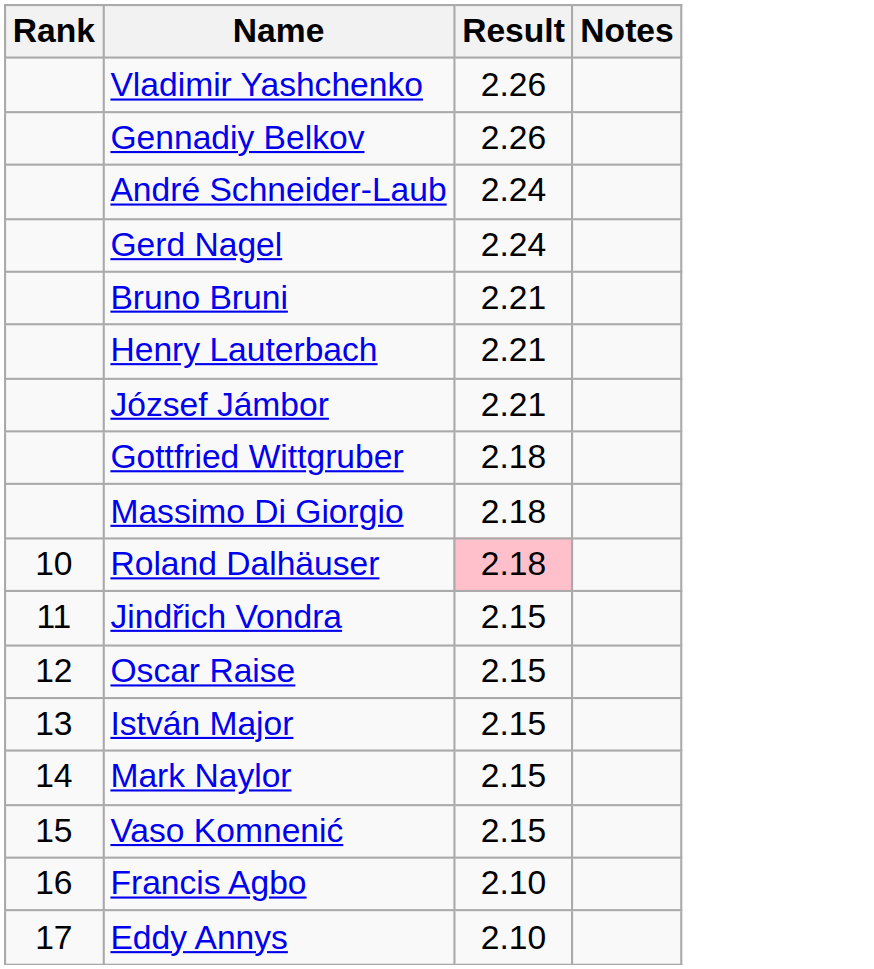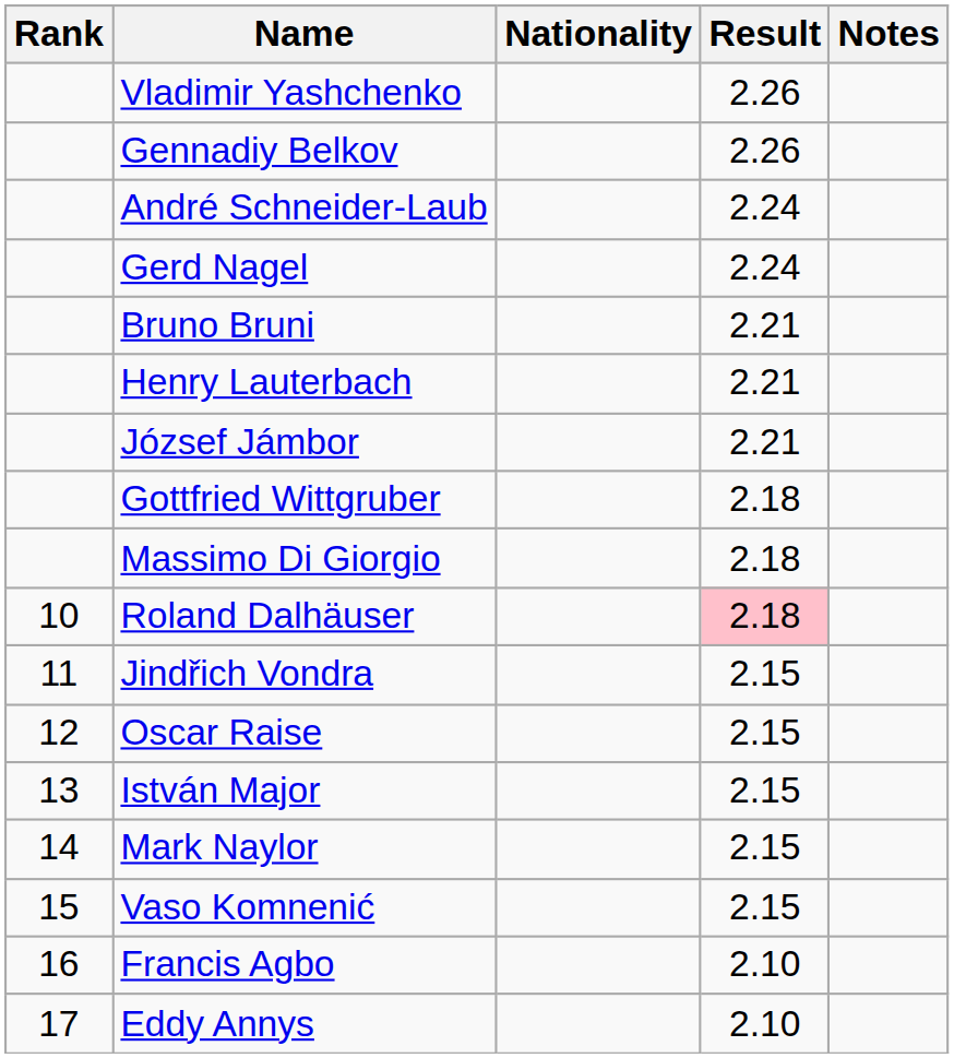+ column: Nationality
